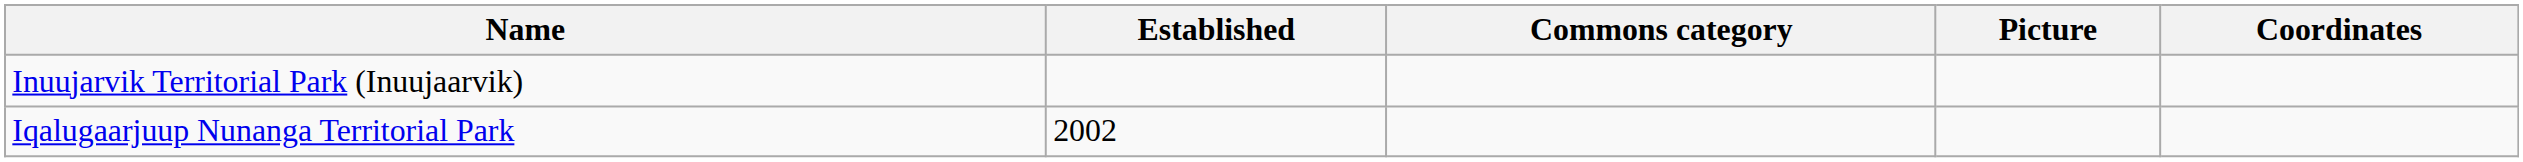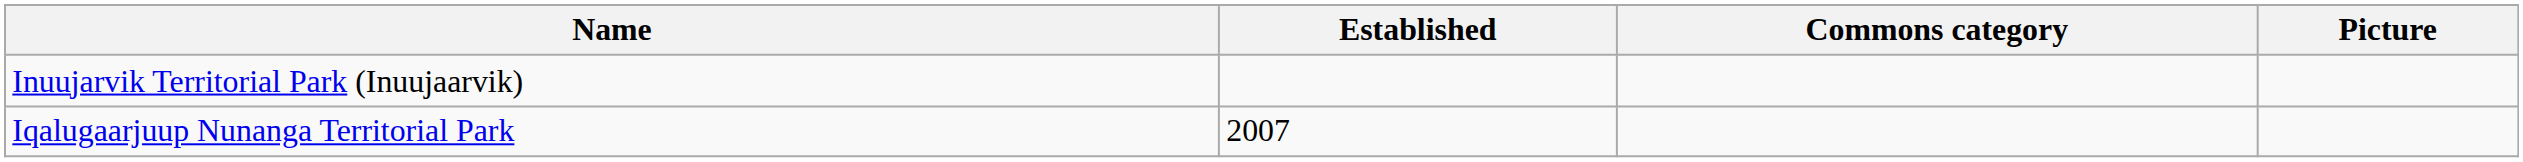- column: Coordinates
Iqalugaarjuup Nunanga Territorial Park | Established: 2002 -> 2007
